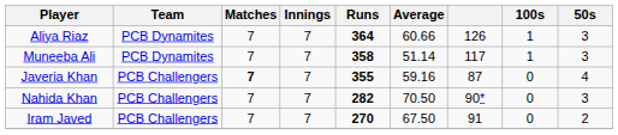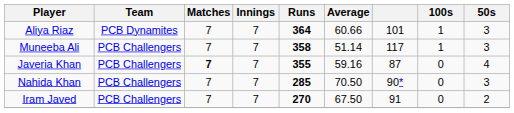Aliya Riaz | column 7: 126 -> 101
Muneeba Ali | Team: PCB Dynamites -> PCB Challengers
Nahida Khan | Runs: 282 -> 285
